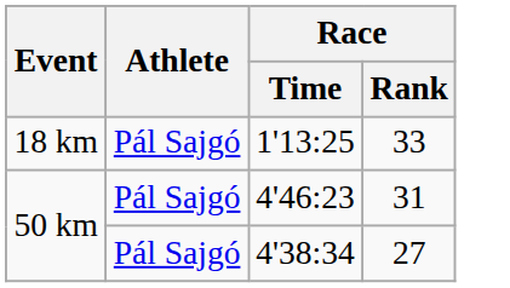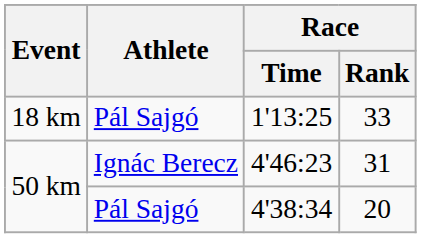4'46:23 | Athlete: Pál Sajgó -> Ignác Berecz
4'38:34 | Race / Rank: 27 -> 20
